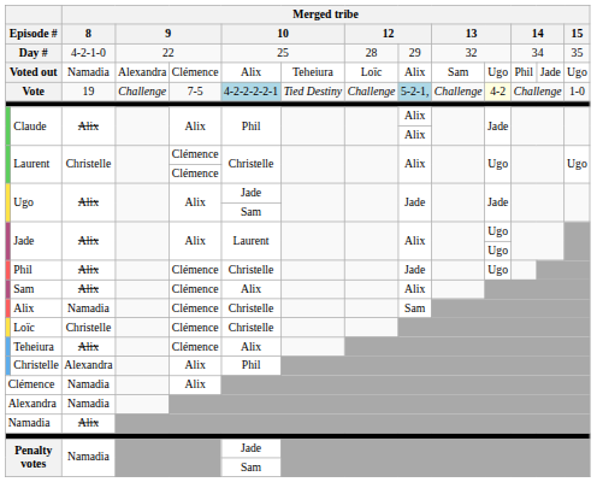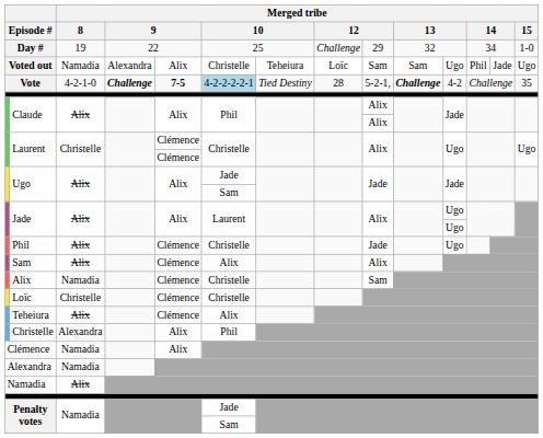Day # | Merged tribe / 8: 4-2-1-0 -> 19
Day # | column 8: 28 -> Challenge
Day # | Merged tribe / 15: 35 -> 1-0
Voted out | column 5: Clémence -> Alix
Voted out | column 6: Alix -> Christelle
Voted out | column 9: Alix -> Sam
Vote | Merged tribe / 8: 19 -> 4-2-1-0
Vote | column 4: normal -> bold
Vote | column 5: normal -> bold
Vote | column 8: Challenge -> 28
Vote | column 9: lightblue background -> no background
Vote | column 10: normal -> bold
Vote | column 11: lightyellow background -> no background
Vote | Merged tribe / 15: 1-0 -> 35
